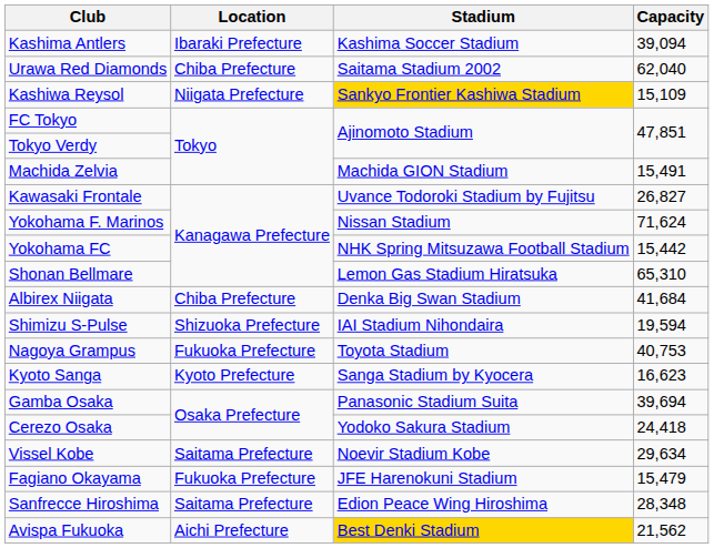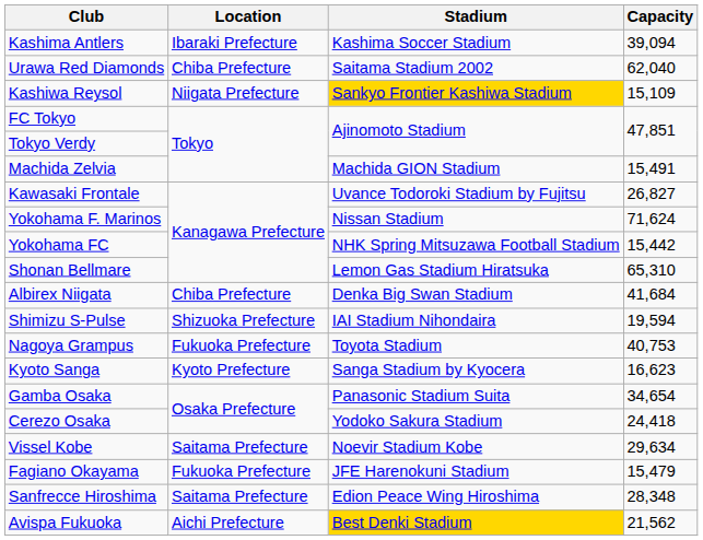Gamba Osaka | Capacity: 39,694 -> 34,654
